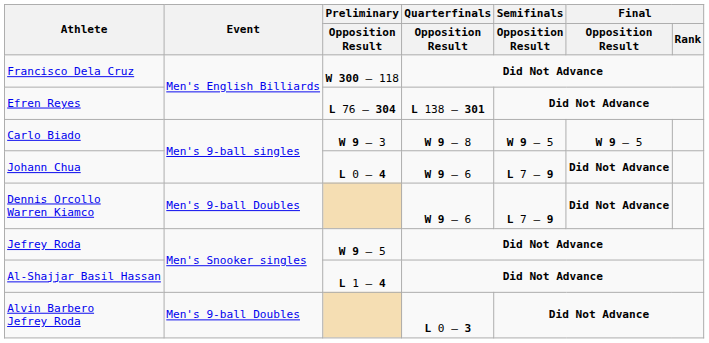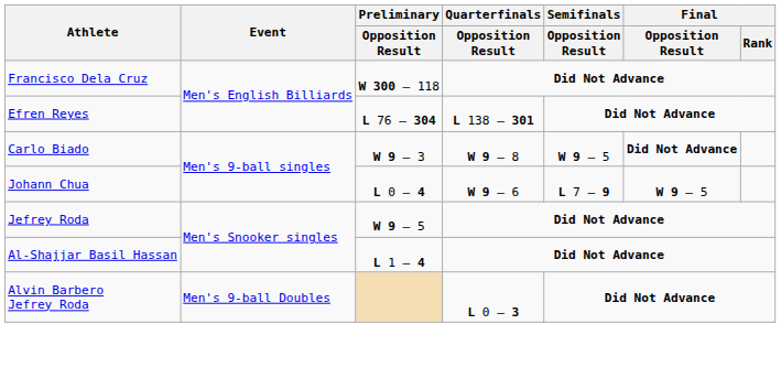Carlo Biado | Final / Opposition Result: W 9 – 5 -> Did Not Advance
Johann Chua | Final / Opposition Result: Did Not Advance -> W 9 – 5
- row: Dennis Orcollo Warren Kiamco | Men's 9-ball Doubles | W 9 – 6 | L 7 – 9 | Did Not Advance
